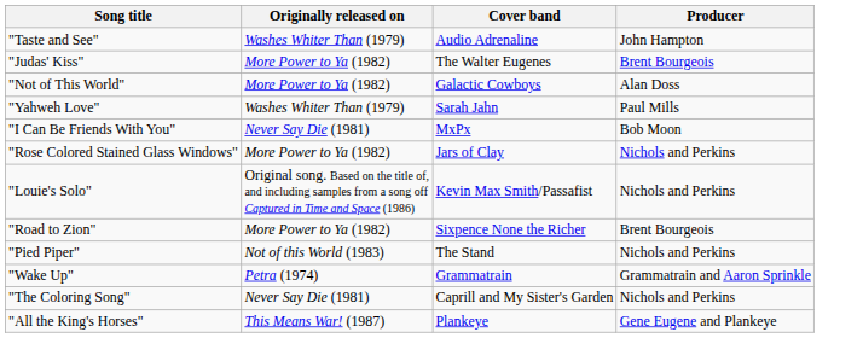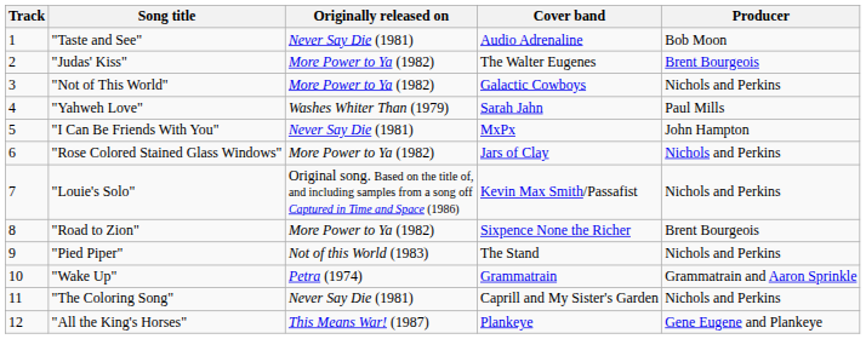+ column: Track | 1 | 2 | 3 | 4 | 5 | 6 | 7 | 8 | 9 | 10 | 11 | 12
"Taste and See" | Originally released on: Washes Whiter Than (1979) -> Never Say Die (1981)
"Taste and See" | Producer: John Hampton -> Bob Moon
"Not of This World" | Producer: Alan Doss -> Nichols and Perkins
"I Can Be Friends With You" | Producer: Bob Moon -> John Hampton
